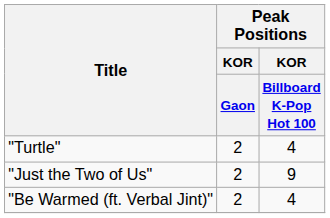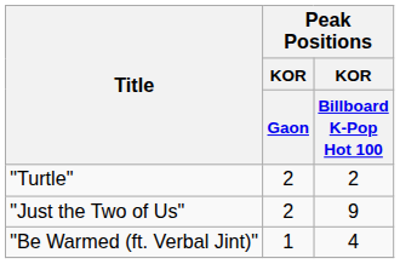"Turtle" | Peak Positions / KOR / Billboard K-Pop Hot 100: 4 -> 2
"Be Warmed (ft. Verbal Jint)" | Peak Positions / KOR / Gaon: 2 -> 1
